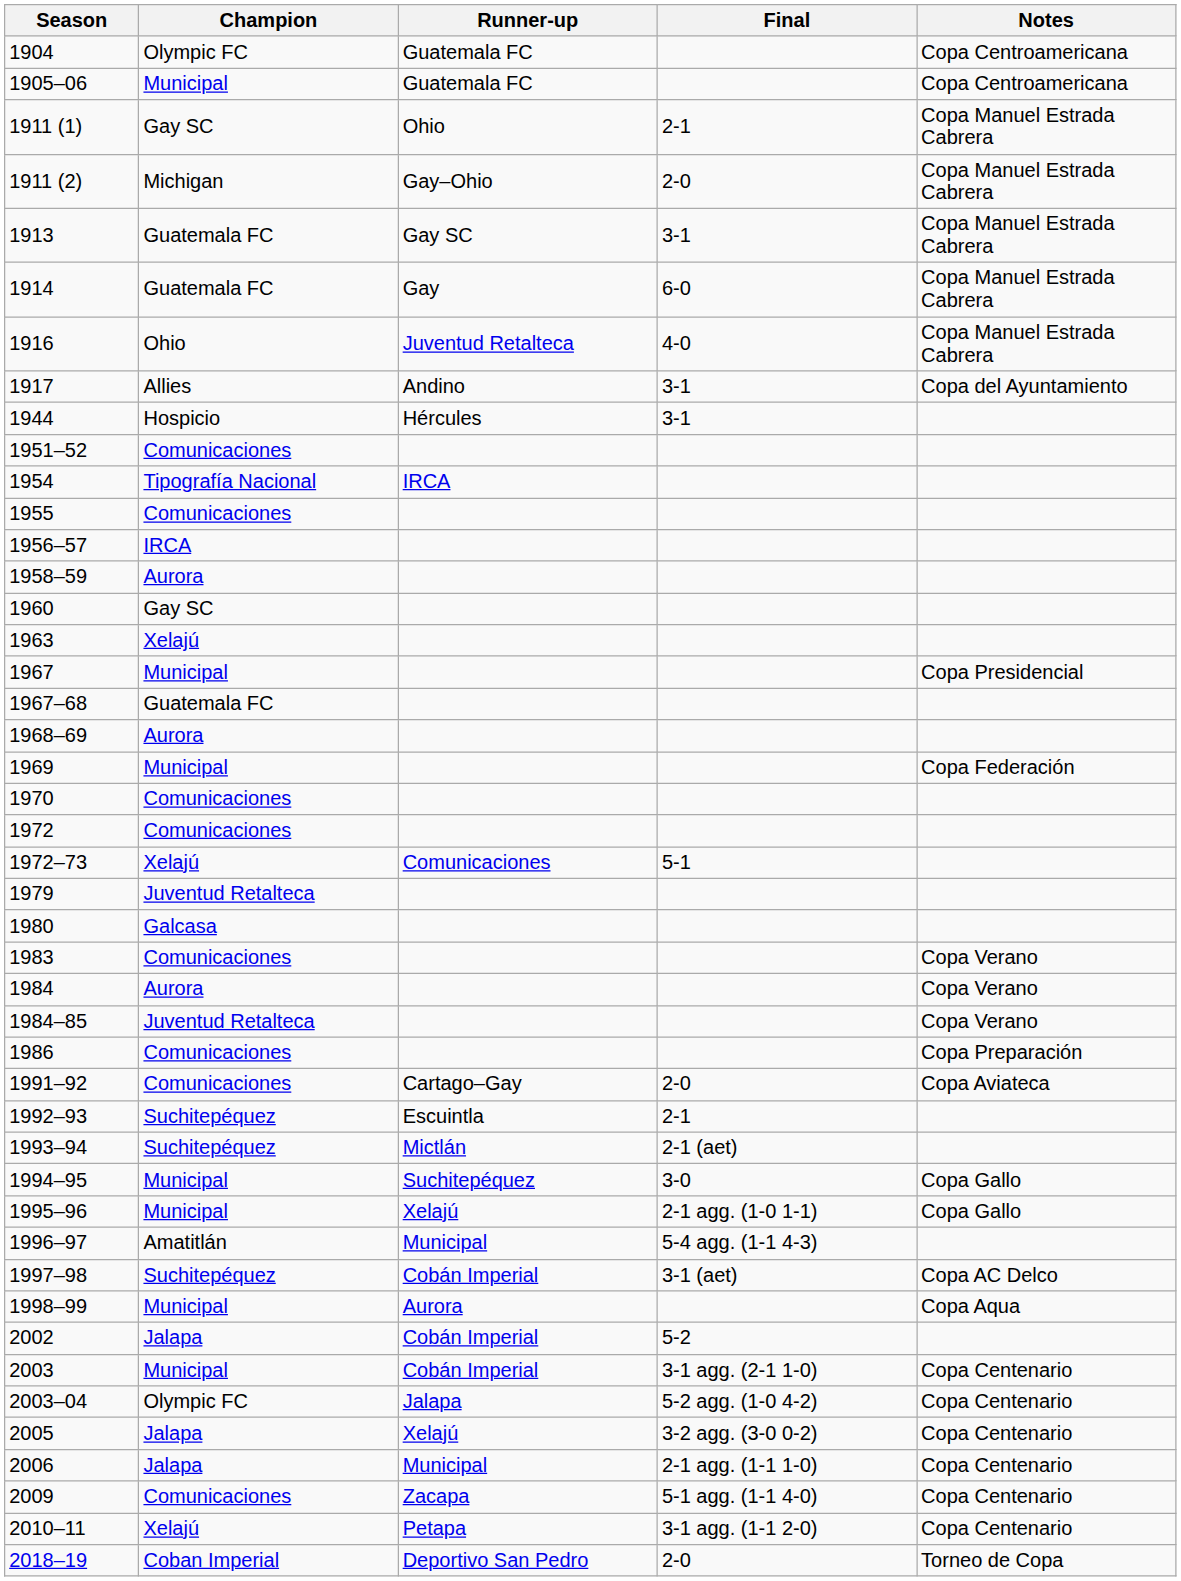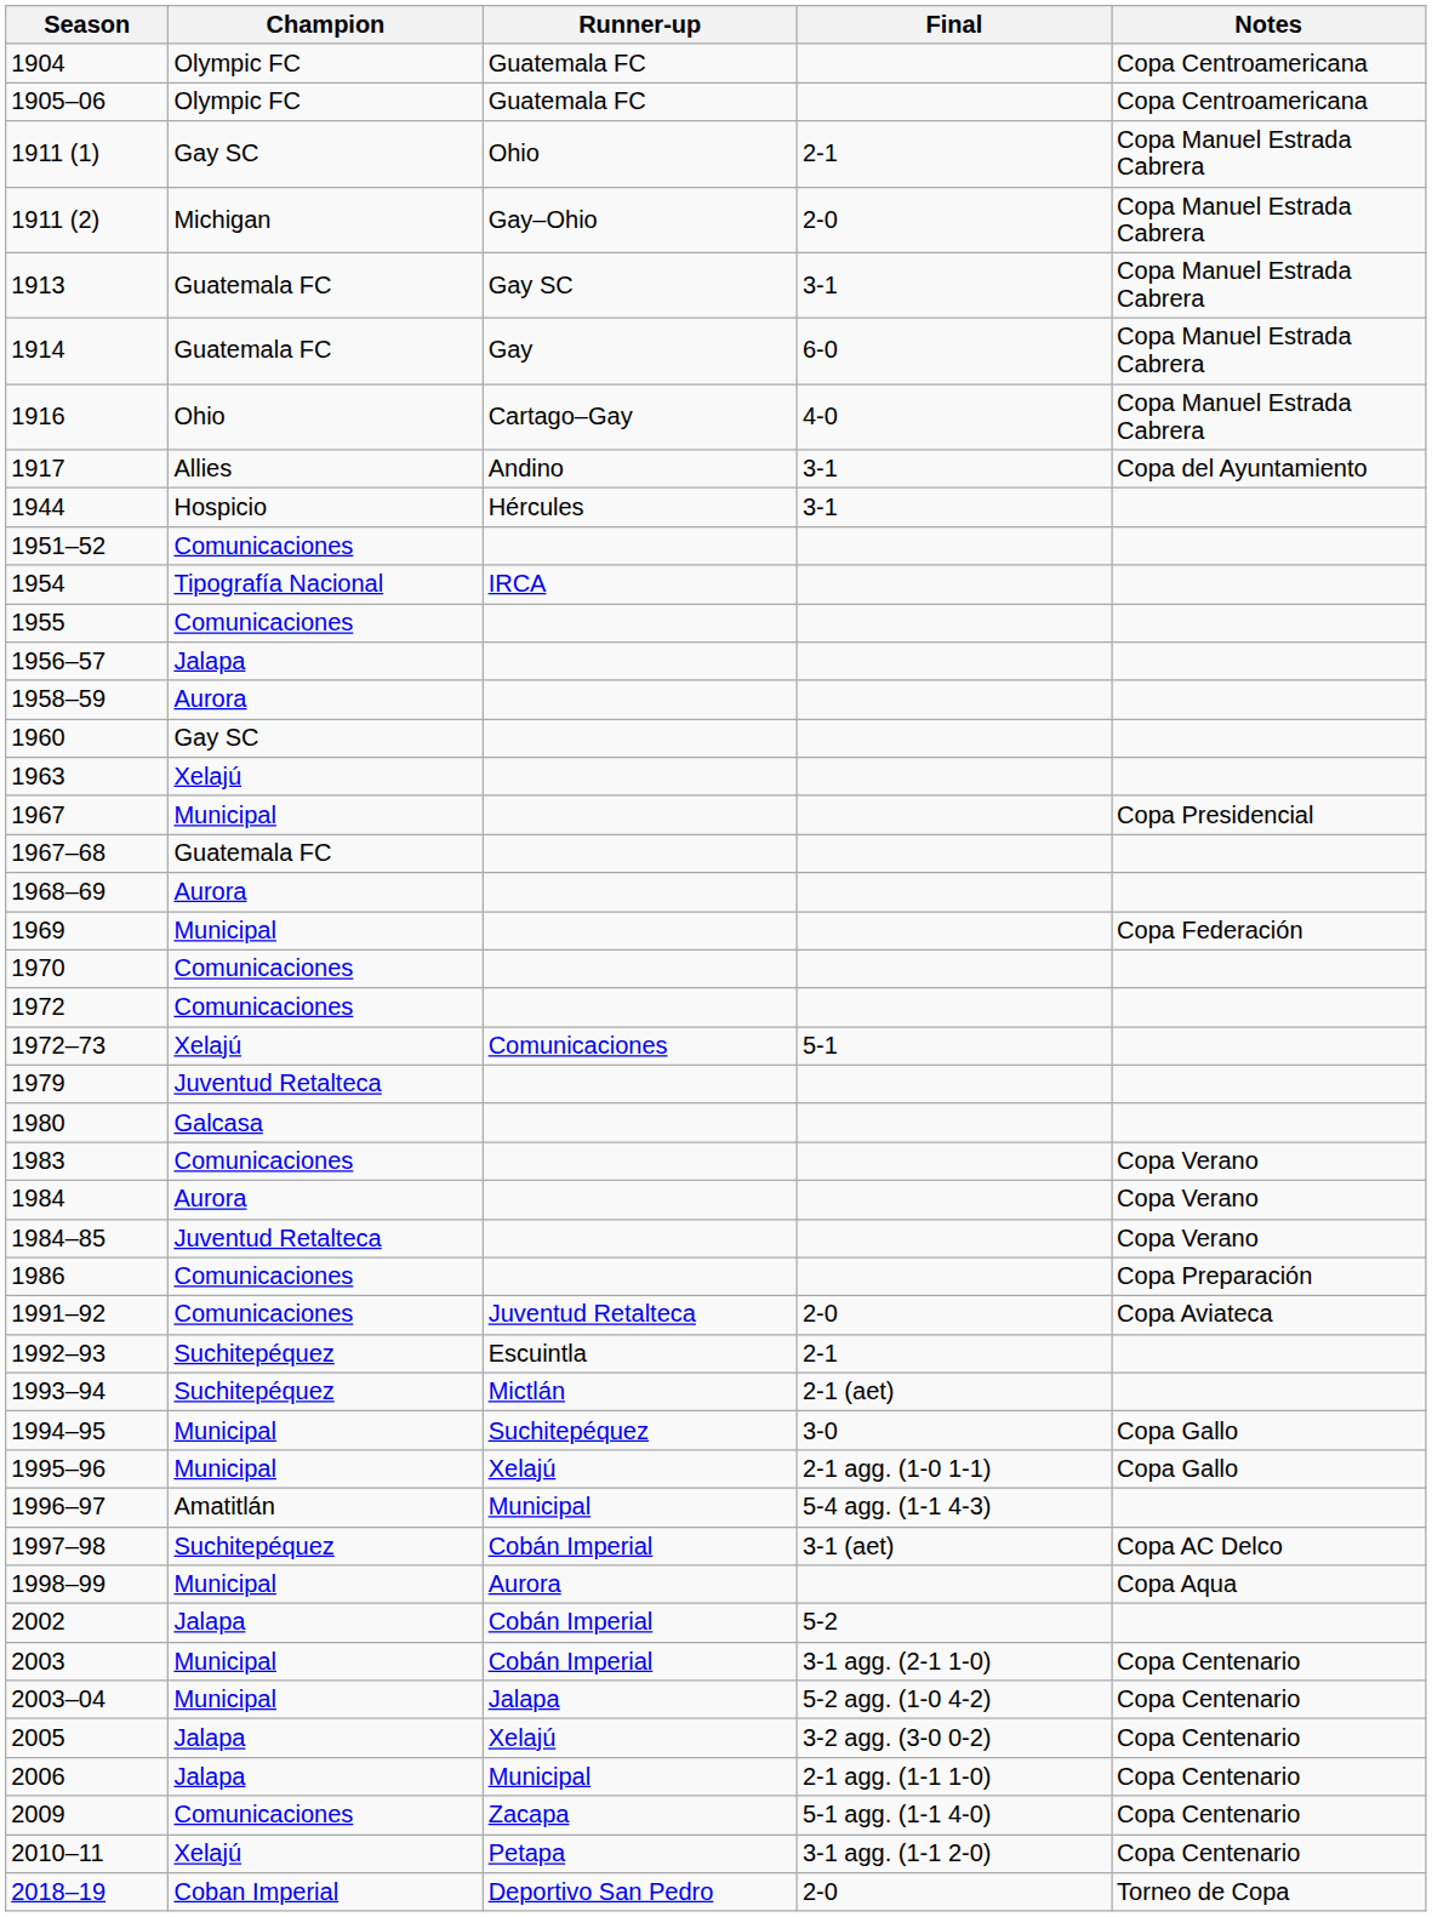1905–06 | Champion: Municipal -> Olympic FC
1916 | Runner-up: Juventud Retalteca -> Cartago–Gay
1956–57 | Champion: IRCA -> Jalapa
1991–92 | Runner-up: Cartago–Gay -> Juventud Retalteca
2003–04 | Champion: Olympic FC -> Municipal
